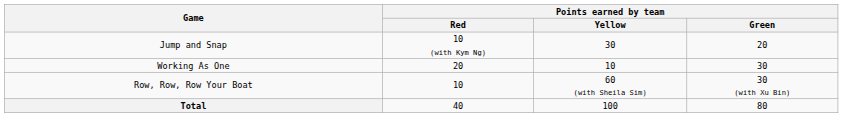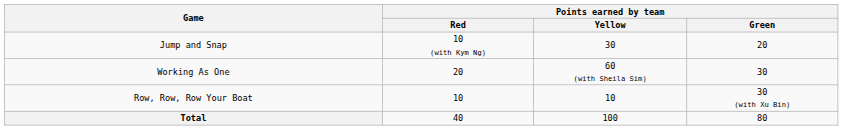Working As One | Points earned by team / Yellow: 10 -> 60 (with Sheila Sim)
Row, Row, Row Your Boat | Points earned by team / Yellow: 60 (with Sheila Sim) -> 10
